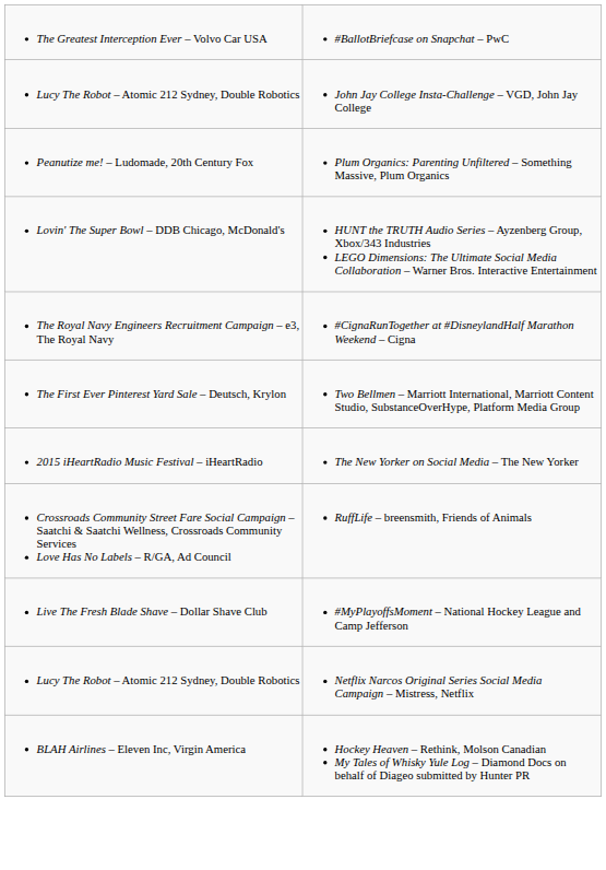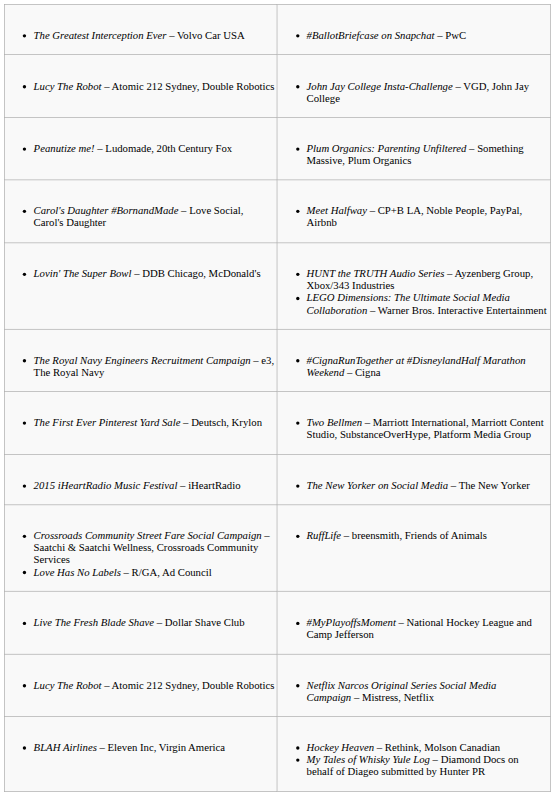+ row: Carol's Daughter #BornandMade – Love Social, Carol's Daughter | Meet Halfway – CP+B LA, Noble People, PayPal, Airbnb
